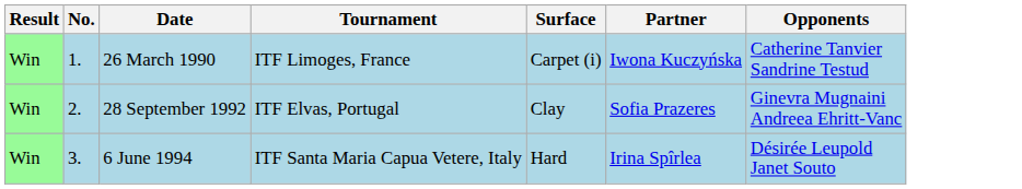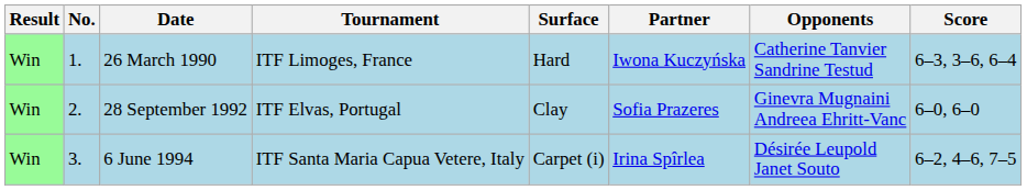+ column: Score | 6–3, 3–6, 6–4 | 6–0, 6–0 | 6–2, 4–6, 7–5
26 March 1990 | Surface: Carpet (i) -> Hard
6 June 1994 | Surface: Hard -> Carpet (i)
